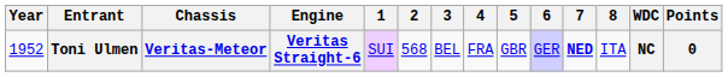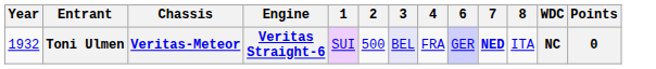- column: 5 | GBR
Toni Ulmen | Year: 1952 -> 1932
Toni Ulmen | 2: 568 -> 500
Toni Ulmen | 3: no background -> lavender background
